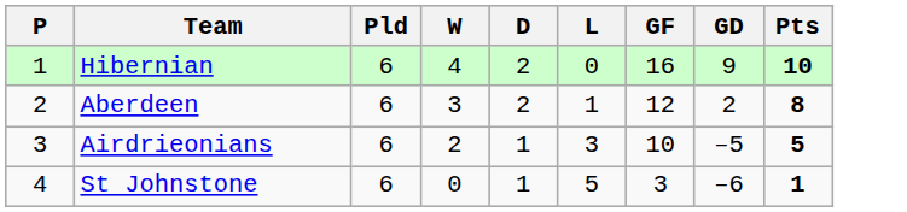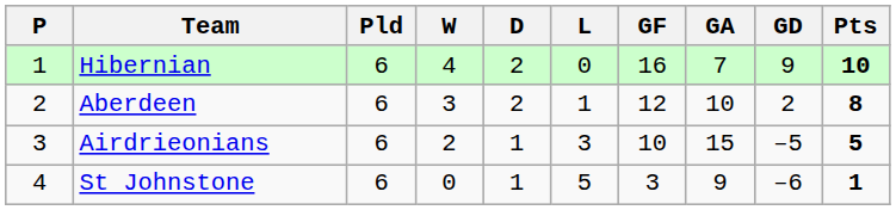+ column: GA | 7 | 10 | 15 | 9
